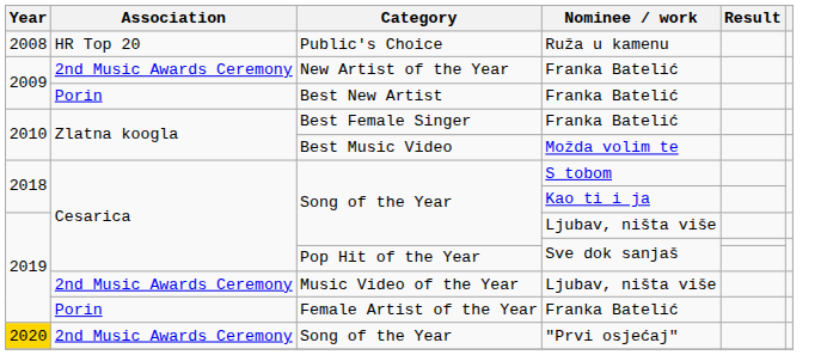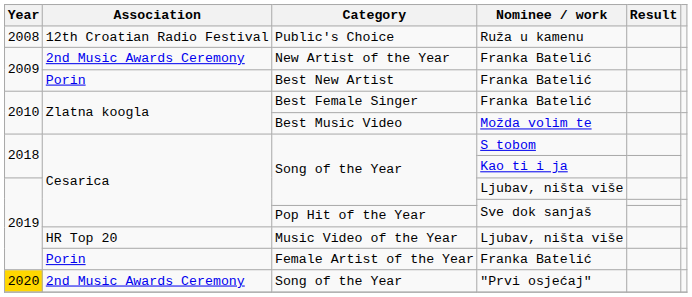Public's Choice | Association: HR Top 20 -> 12th Croatian Radio Festival
Music Video of the Year | Association: 2nd Music Awards Ceremony -> HR Top 20
